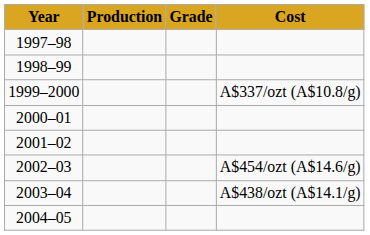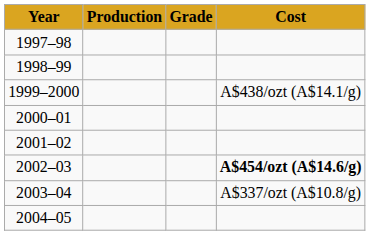1999–2000 | Cost: A$337/ozt (A$10.8/g) -> A$438/ozt (A$14.1/g)
2002–03 | Cost: normal -> bold
2003–04 | Cost: A$438/ozt (A$14.1/g) -> A$337/ozt (A$10.8/g)
